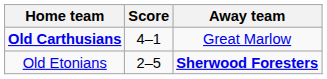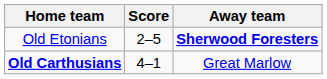rows swapped: Old Carthusians <-> Old Etonians
